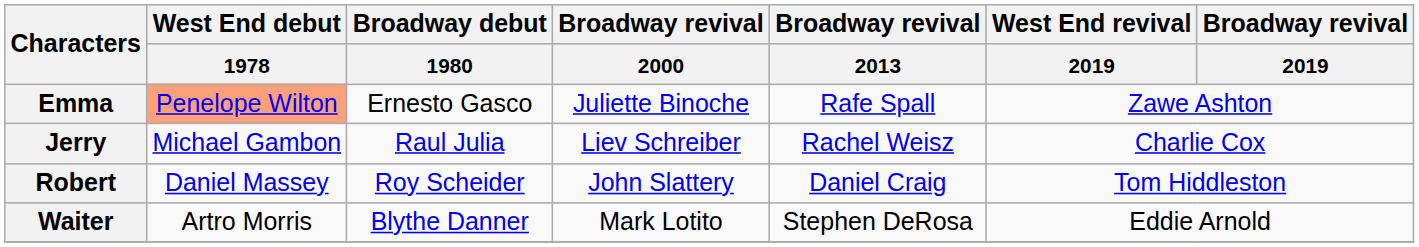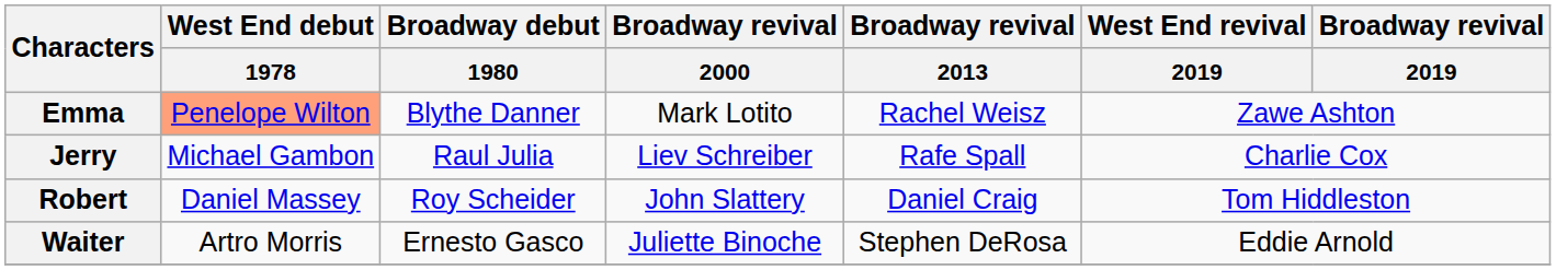Emma | Broadway debut / 1980: Ernesto Gasco -> Blythe Danner
Emma | Broadway revival / 2000: Juliette Binoche -> Mark Lotito
Emma | Broadway revival / 2013: Rafe Spall -> Rachel Weisz
Jerry | Broadway revival / 2013: Rachel Weisz -> Rafe Spall
Waiter | Broadway debut / 1980: Blythe Danner -> Ernesto Gasco
Waiter | Broadway revival / 2000: Mark Lotito -> Juliette Binoche
